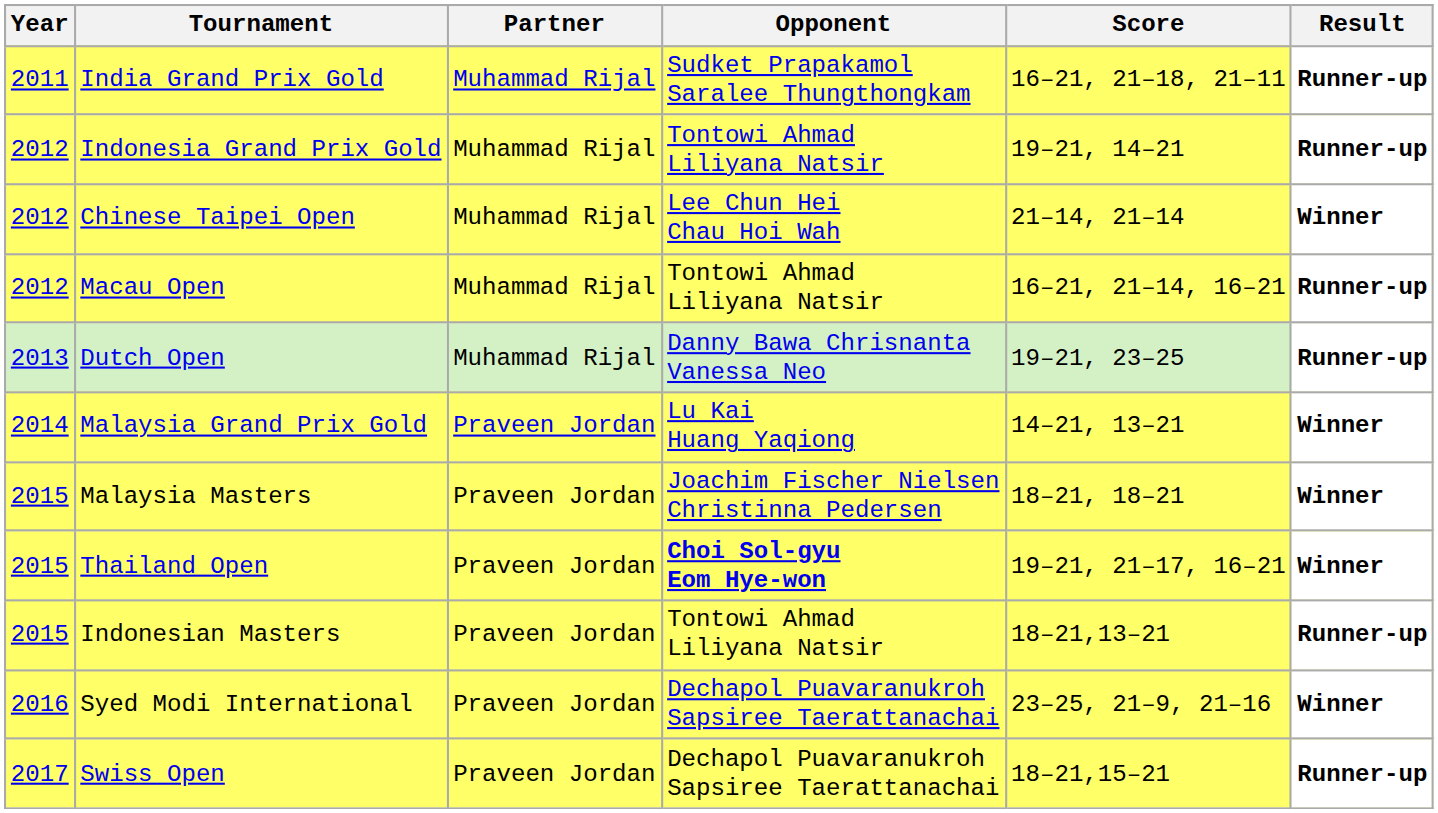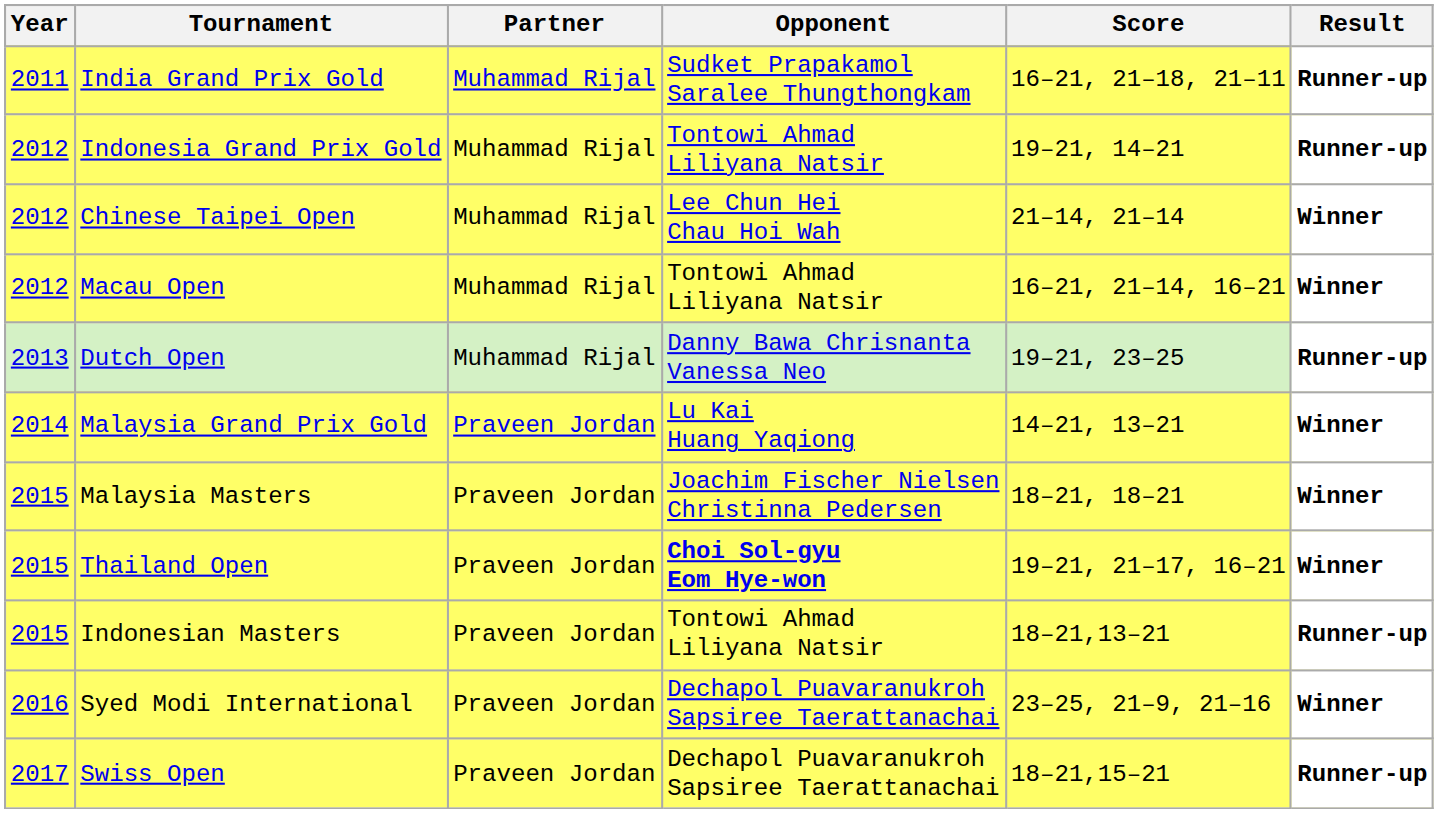Macau Open | Result: Runner-up -> Winner
